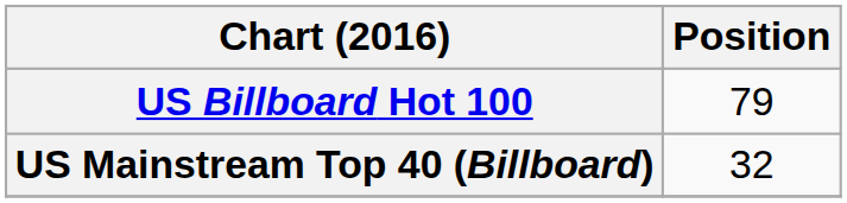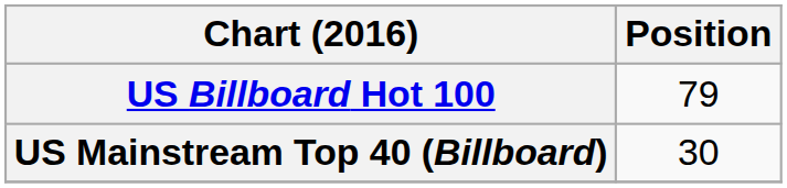US Mainstream Top 40 (Billboard) | Position: 32 -> 30
